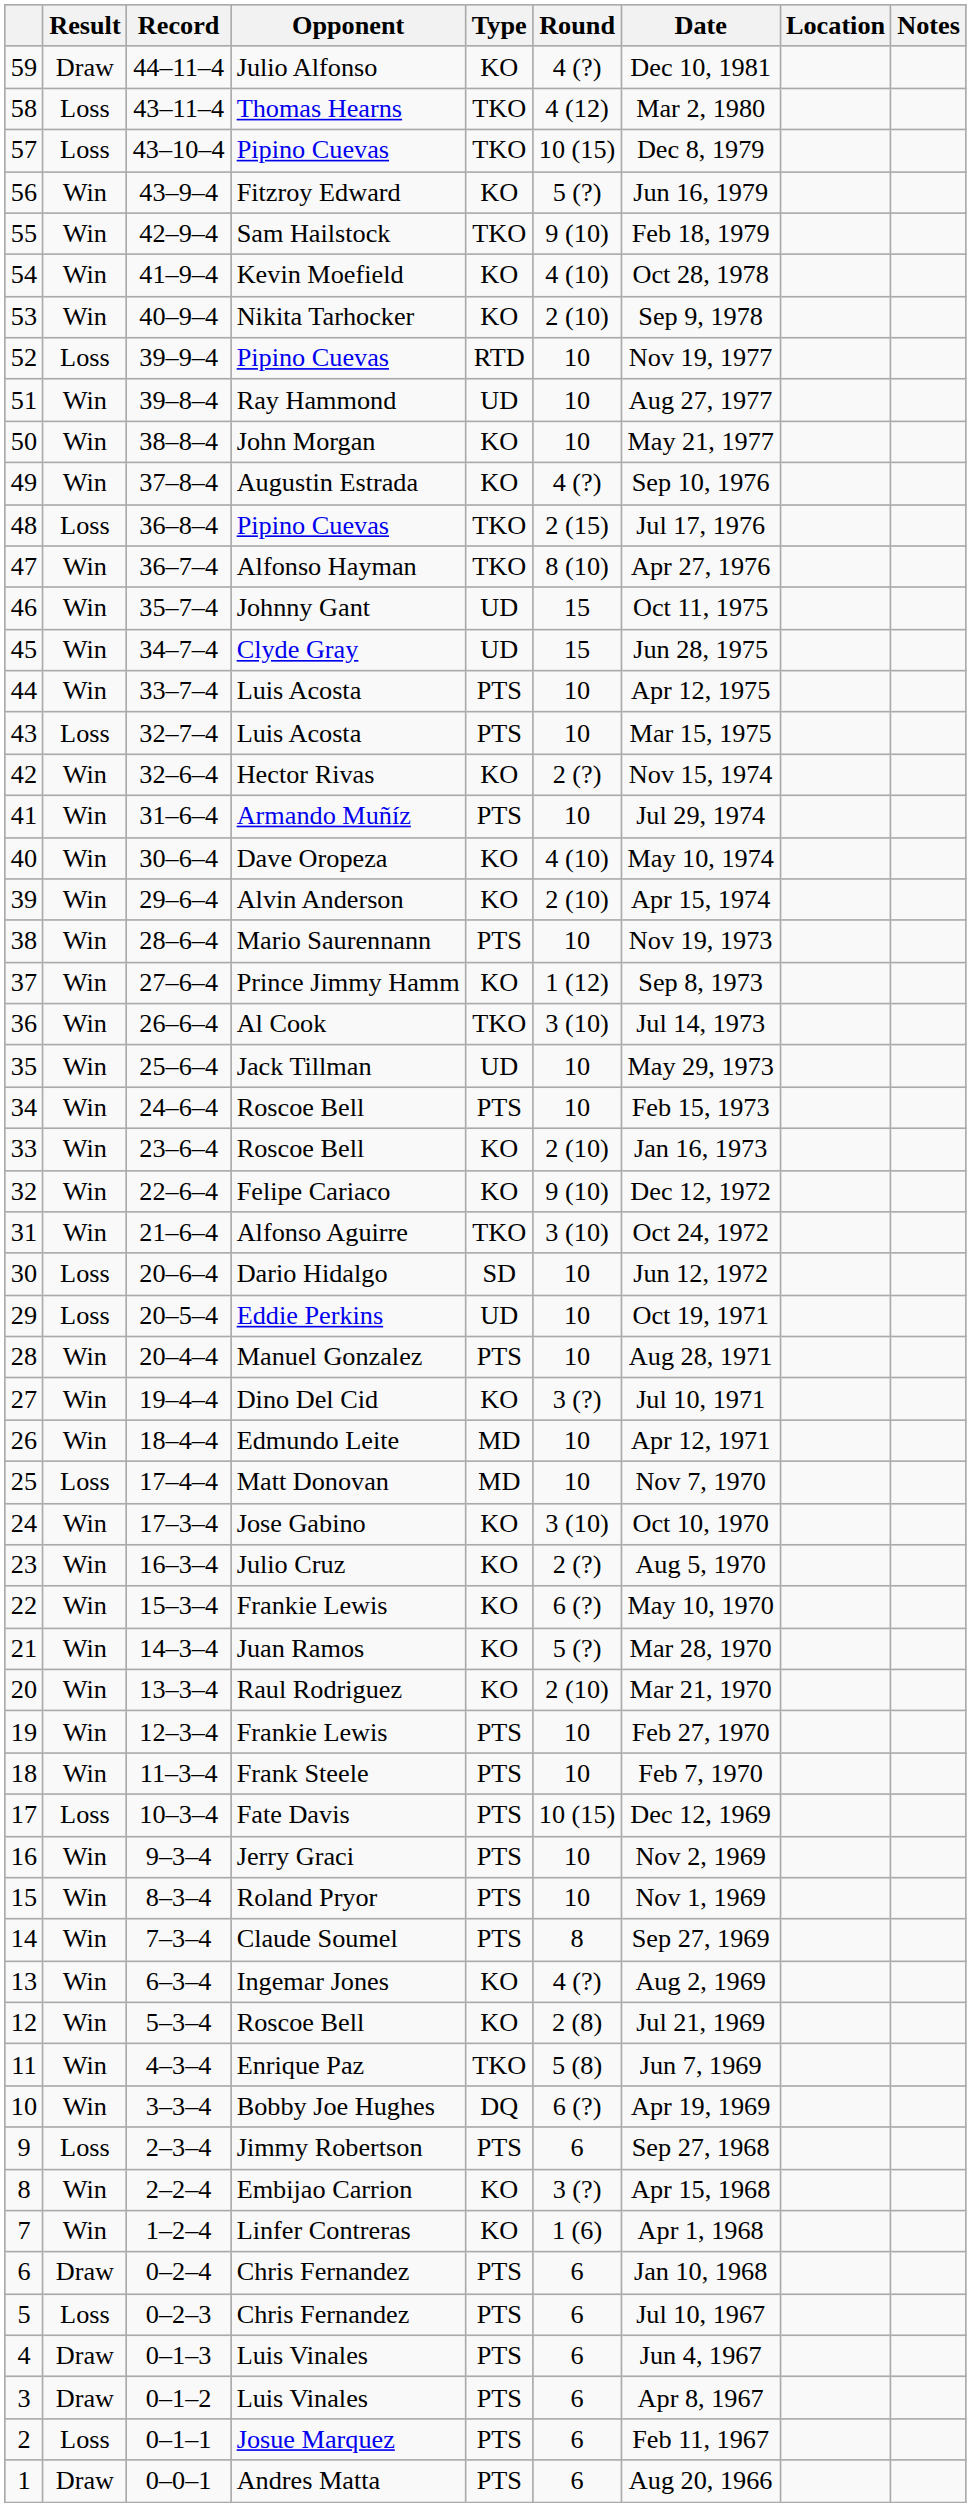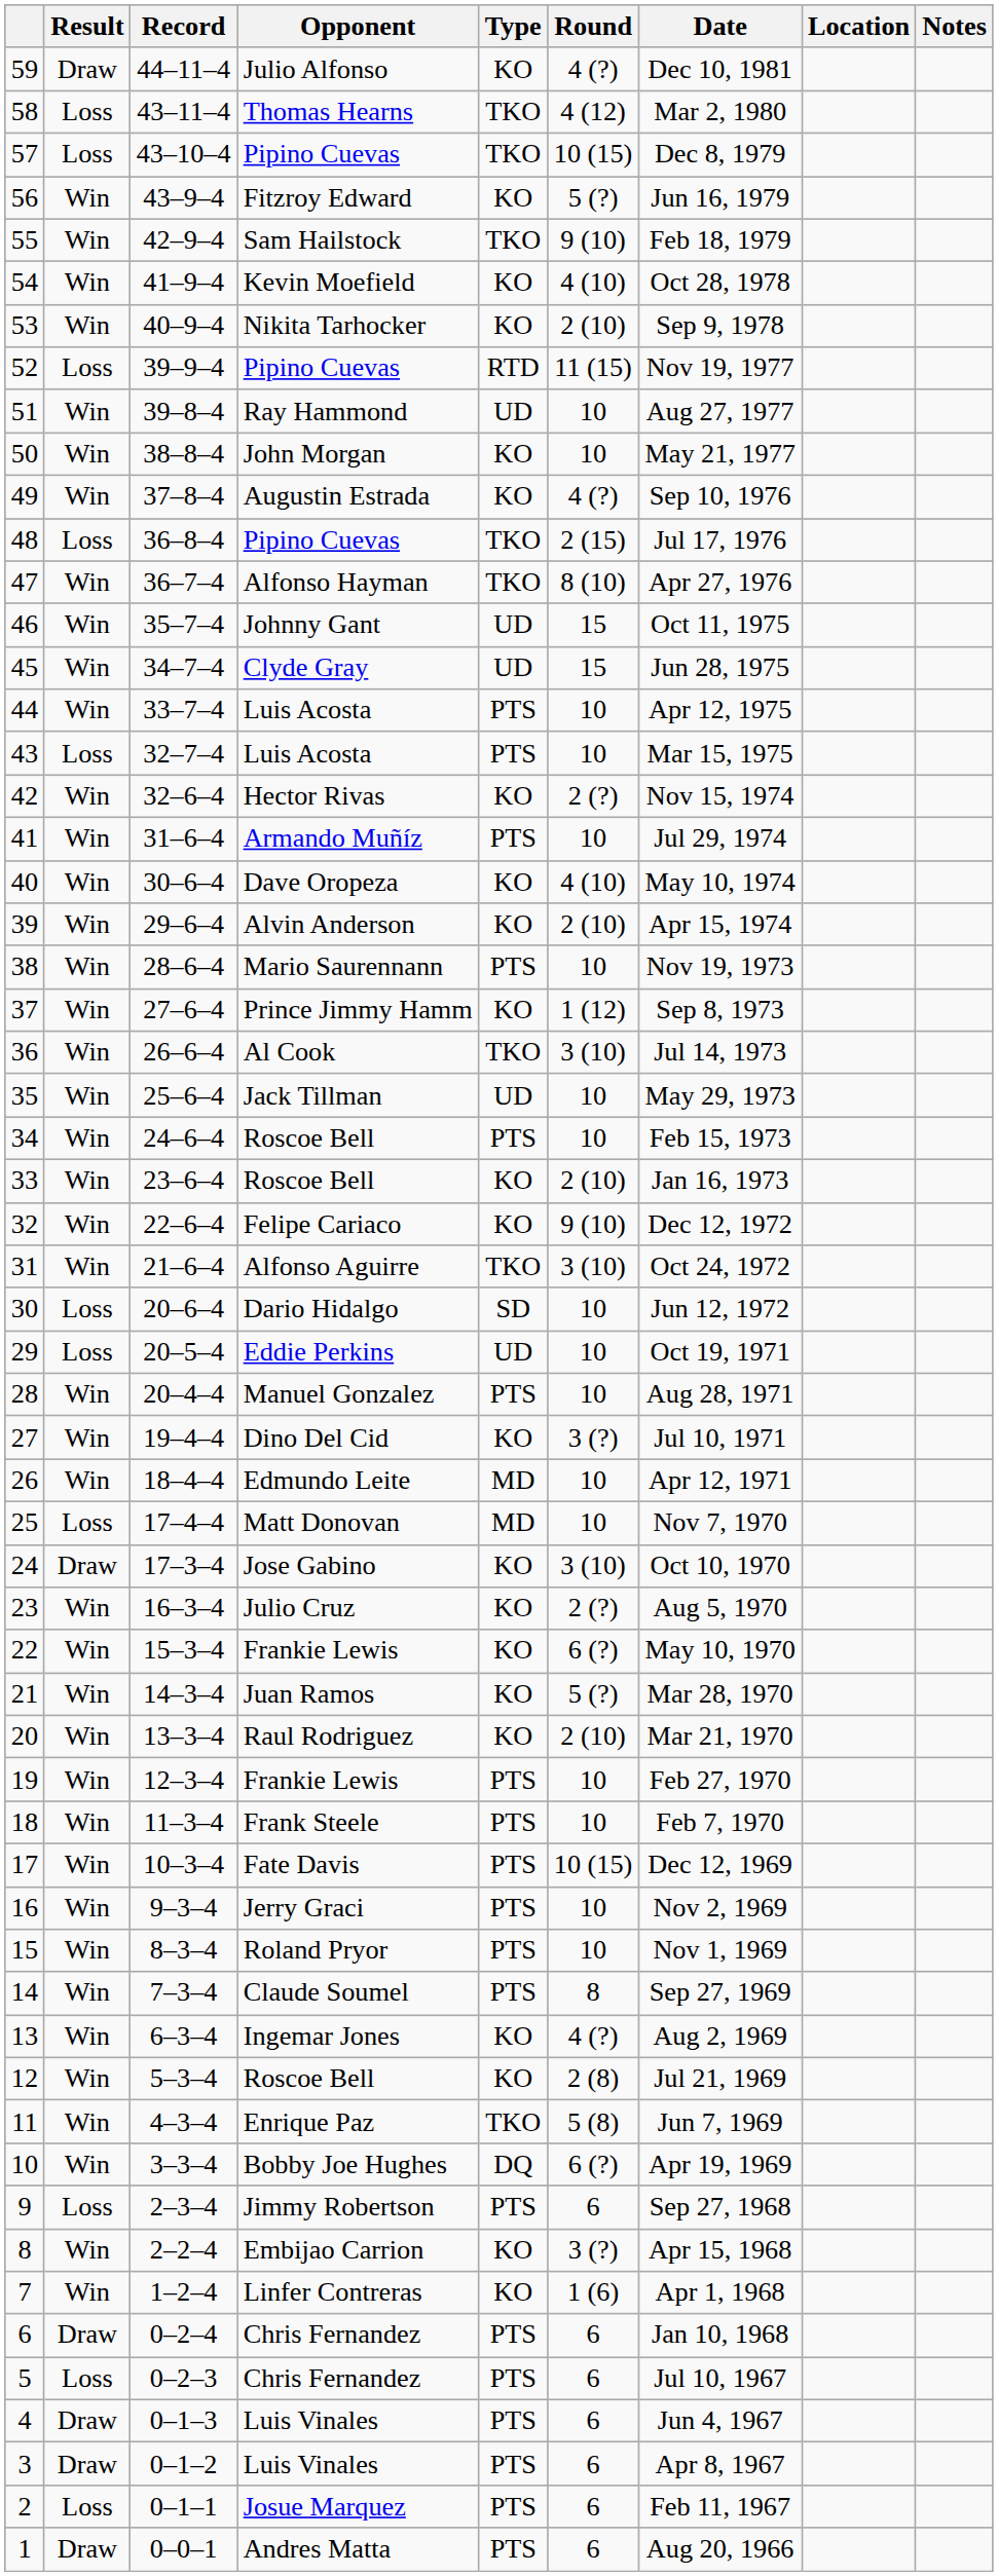52 | Round: 10 -> 11 (15)
24 | Result: Win -> Draw
17 | Result: Loss -> Win
